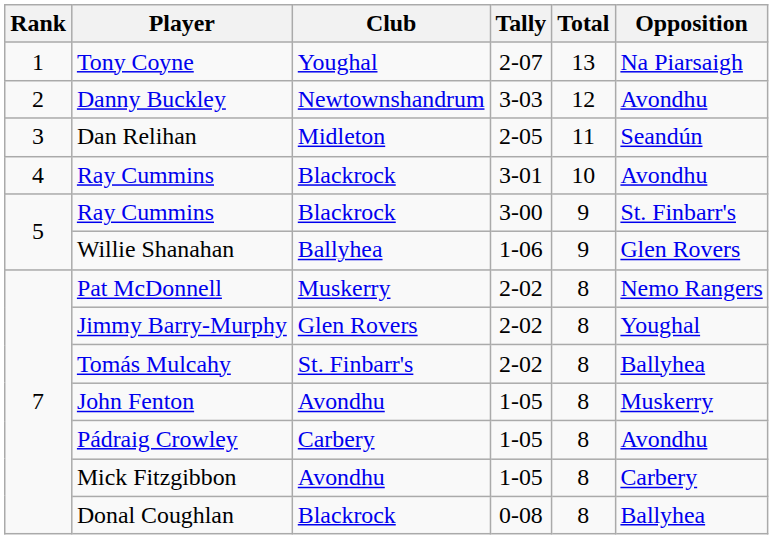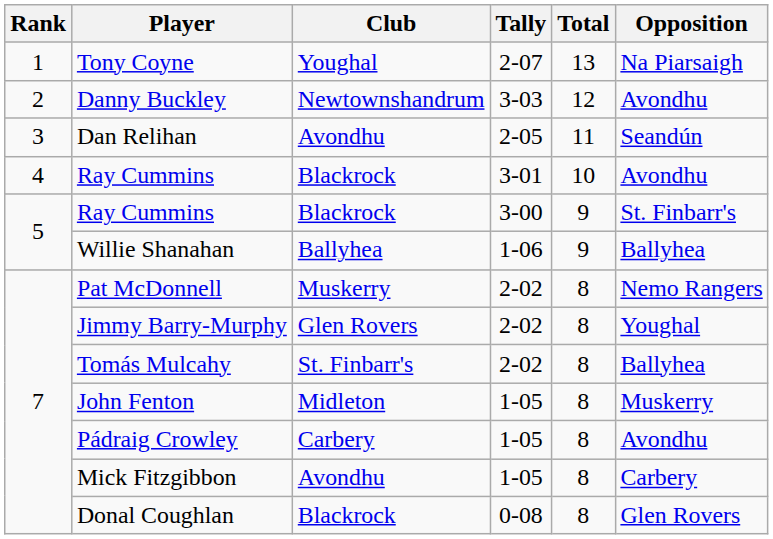Dan Relihan | Club: Midleton -> Avondhu
Willie Shanahan | Opposition: Glen Rovers -> Ballyhea
John Fenton | Club: Avondhu -> Midleton
Donal Coughlan | Opposition: Ballyhea -> Glen Rovers
